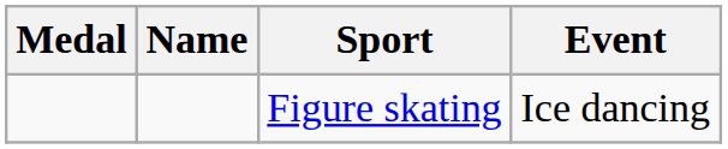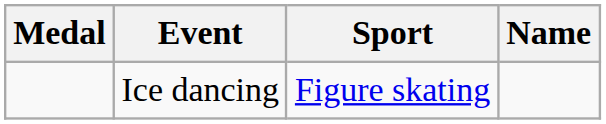columns swapped: Name <-> Event
